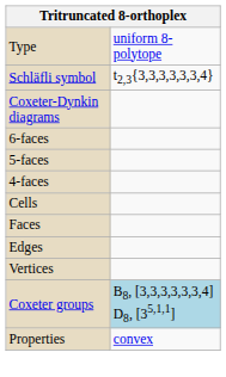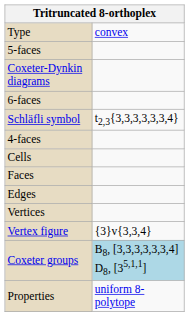Type | column 2: uniform 8-polytope -> convex
rows swapped: Schläfli symbol <-> 5-faces
+ row: Vertex figure | {3}v{3,3,4}
Properties | column 2: convex -> uniform 8-polytope
